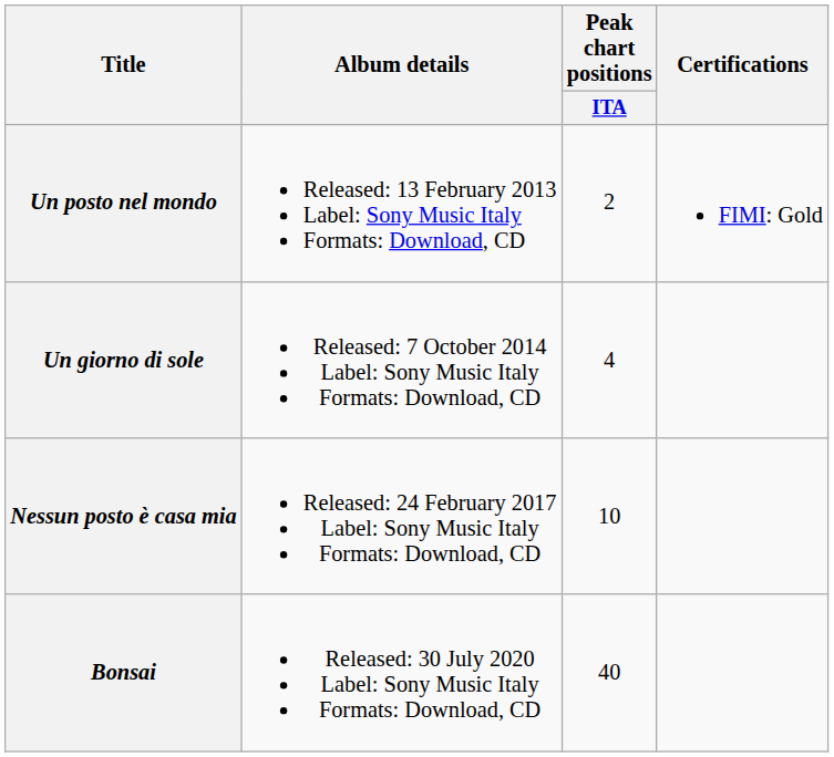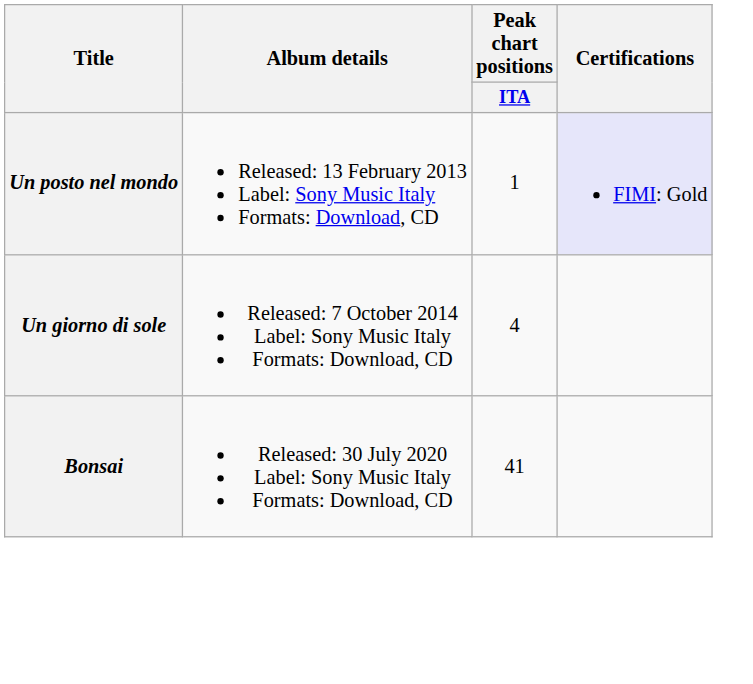Un posto nel mondo | Peak chart positions / ITA: 2 -> 1
Un posto nel mondo | Certifications: no background -> lavender background
- row: Nessun posto è casa mia | Released: 24 February 2017 Label: Sony Music Italy Formats: Download, CD | 10
Bonsai | Peak chart positions / ITA: 40 -> 41
